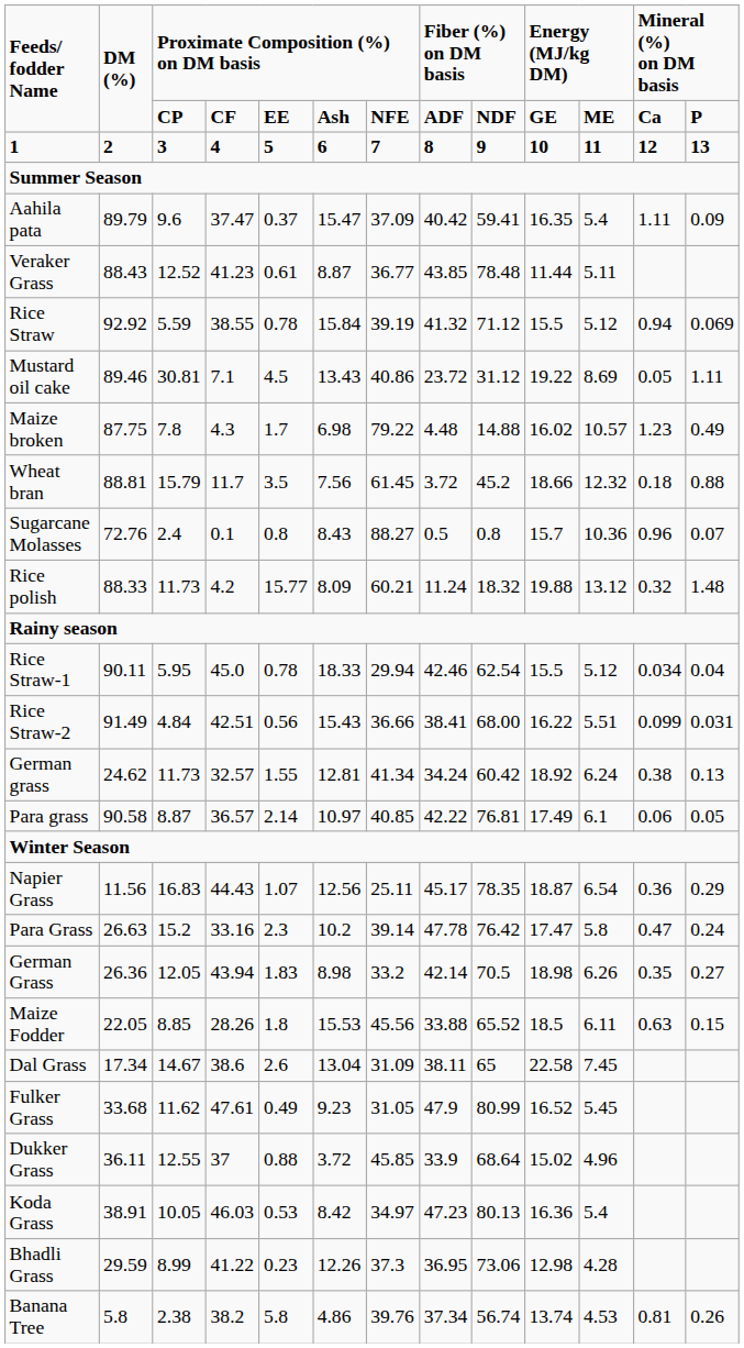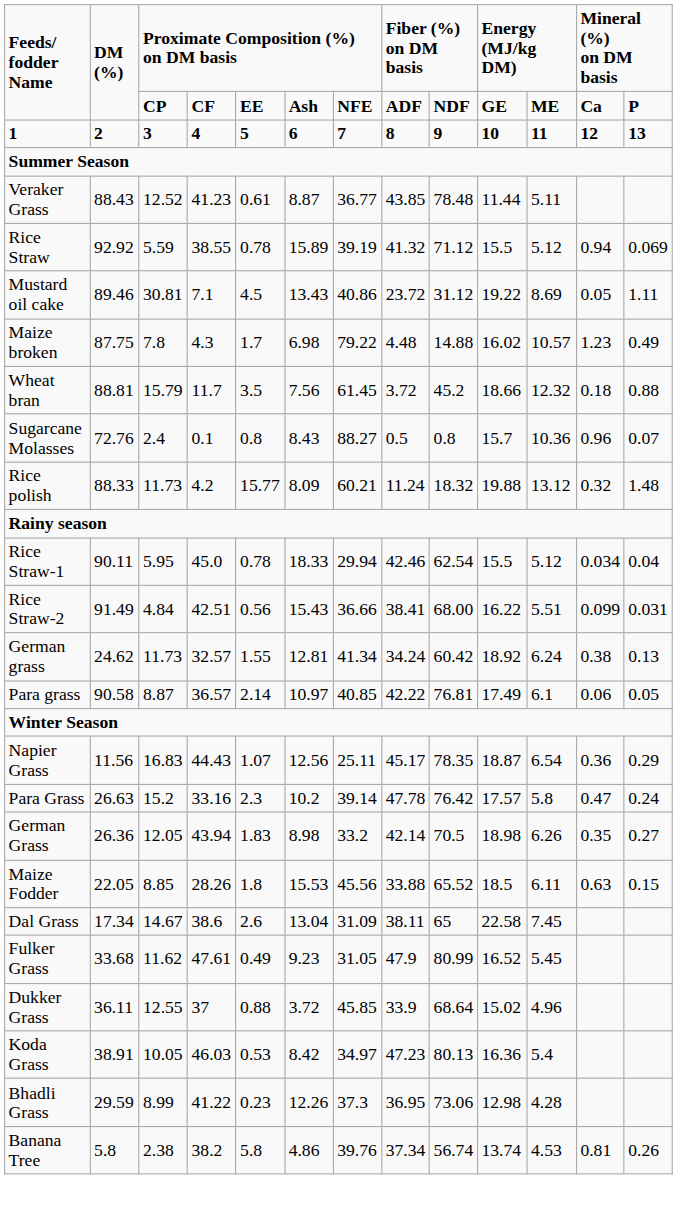- row: Aahila pata | 89.79 | 9.6 | 37.47 | 0.37 | 15.47 | 37.09 | 40.42 | 59.41 | 16.35 | 5.4 | 1.11 | 0.09
Rice Straw | column 6: 15.84 -> 15.89
Para Grass | column 10: 17.47 -> 17.57
